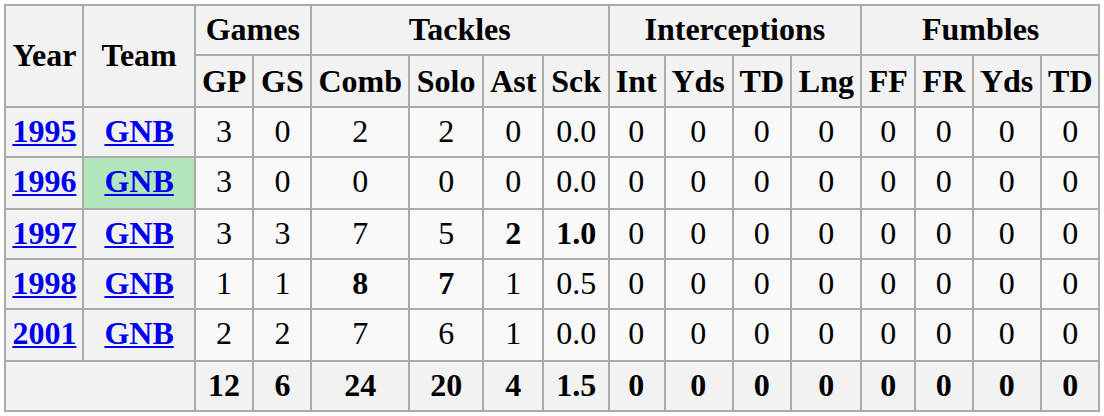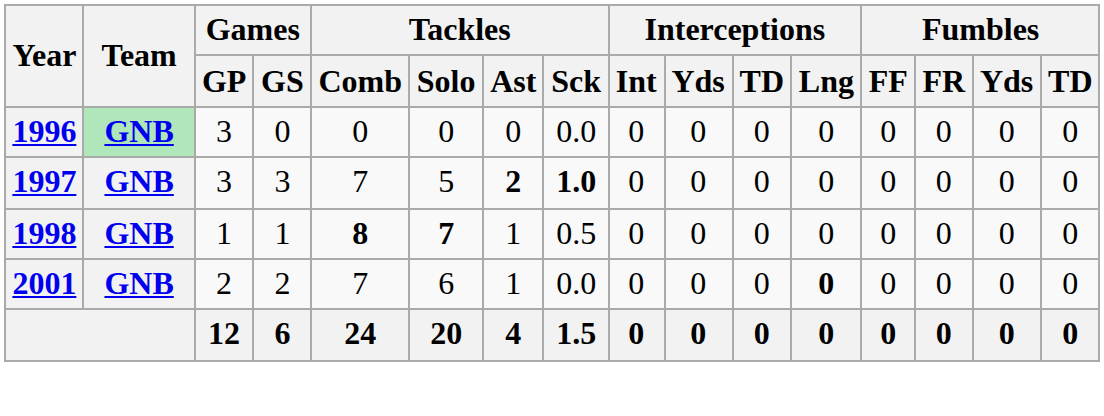- row: 1995 | GNB | 3 | 0 | 2 | 2 | 0 | 0.0 | 0 | 0 | 0 | 0 | 0 | 0 | 0 | 0
2001 | Interceptions / Lng: normal -> bold
